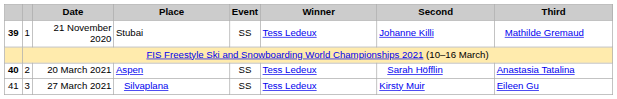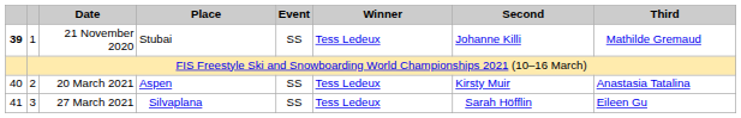20 March 2021 | column 1: bold -> normal
20 March 2021 | Second: Sarah Höfflin -> Kirsty Muir
27 March 2021 | Second: Kirsty Muir -> Sarah Höfflin
